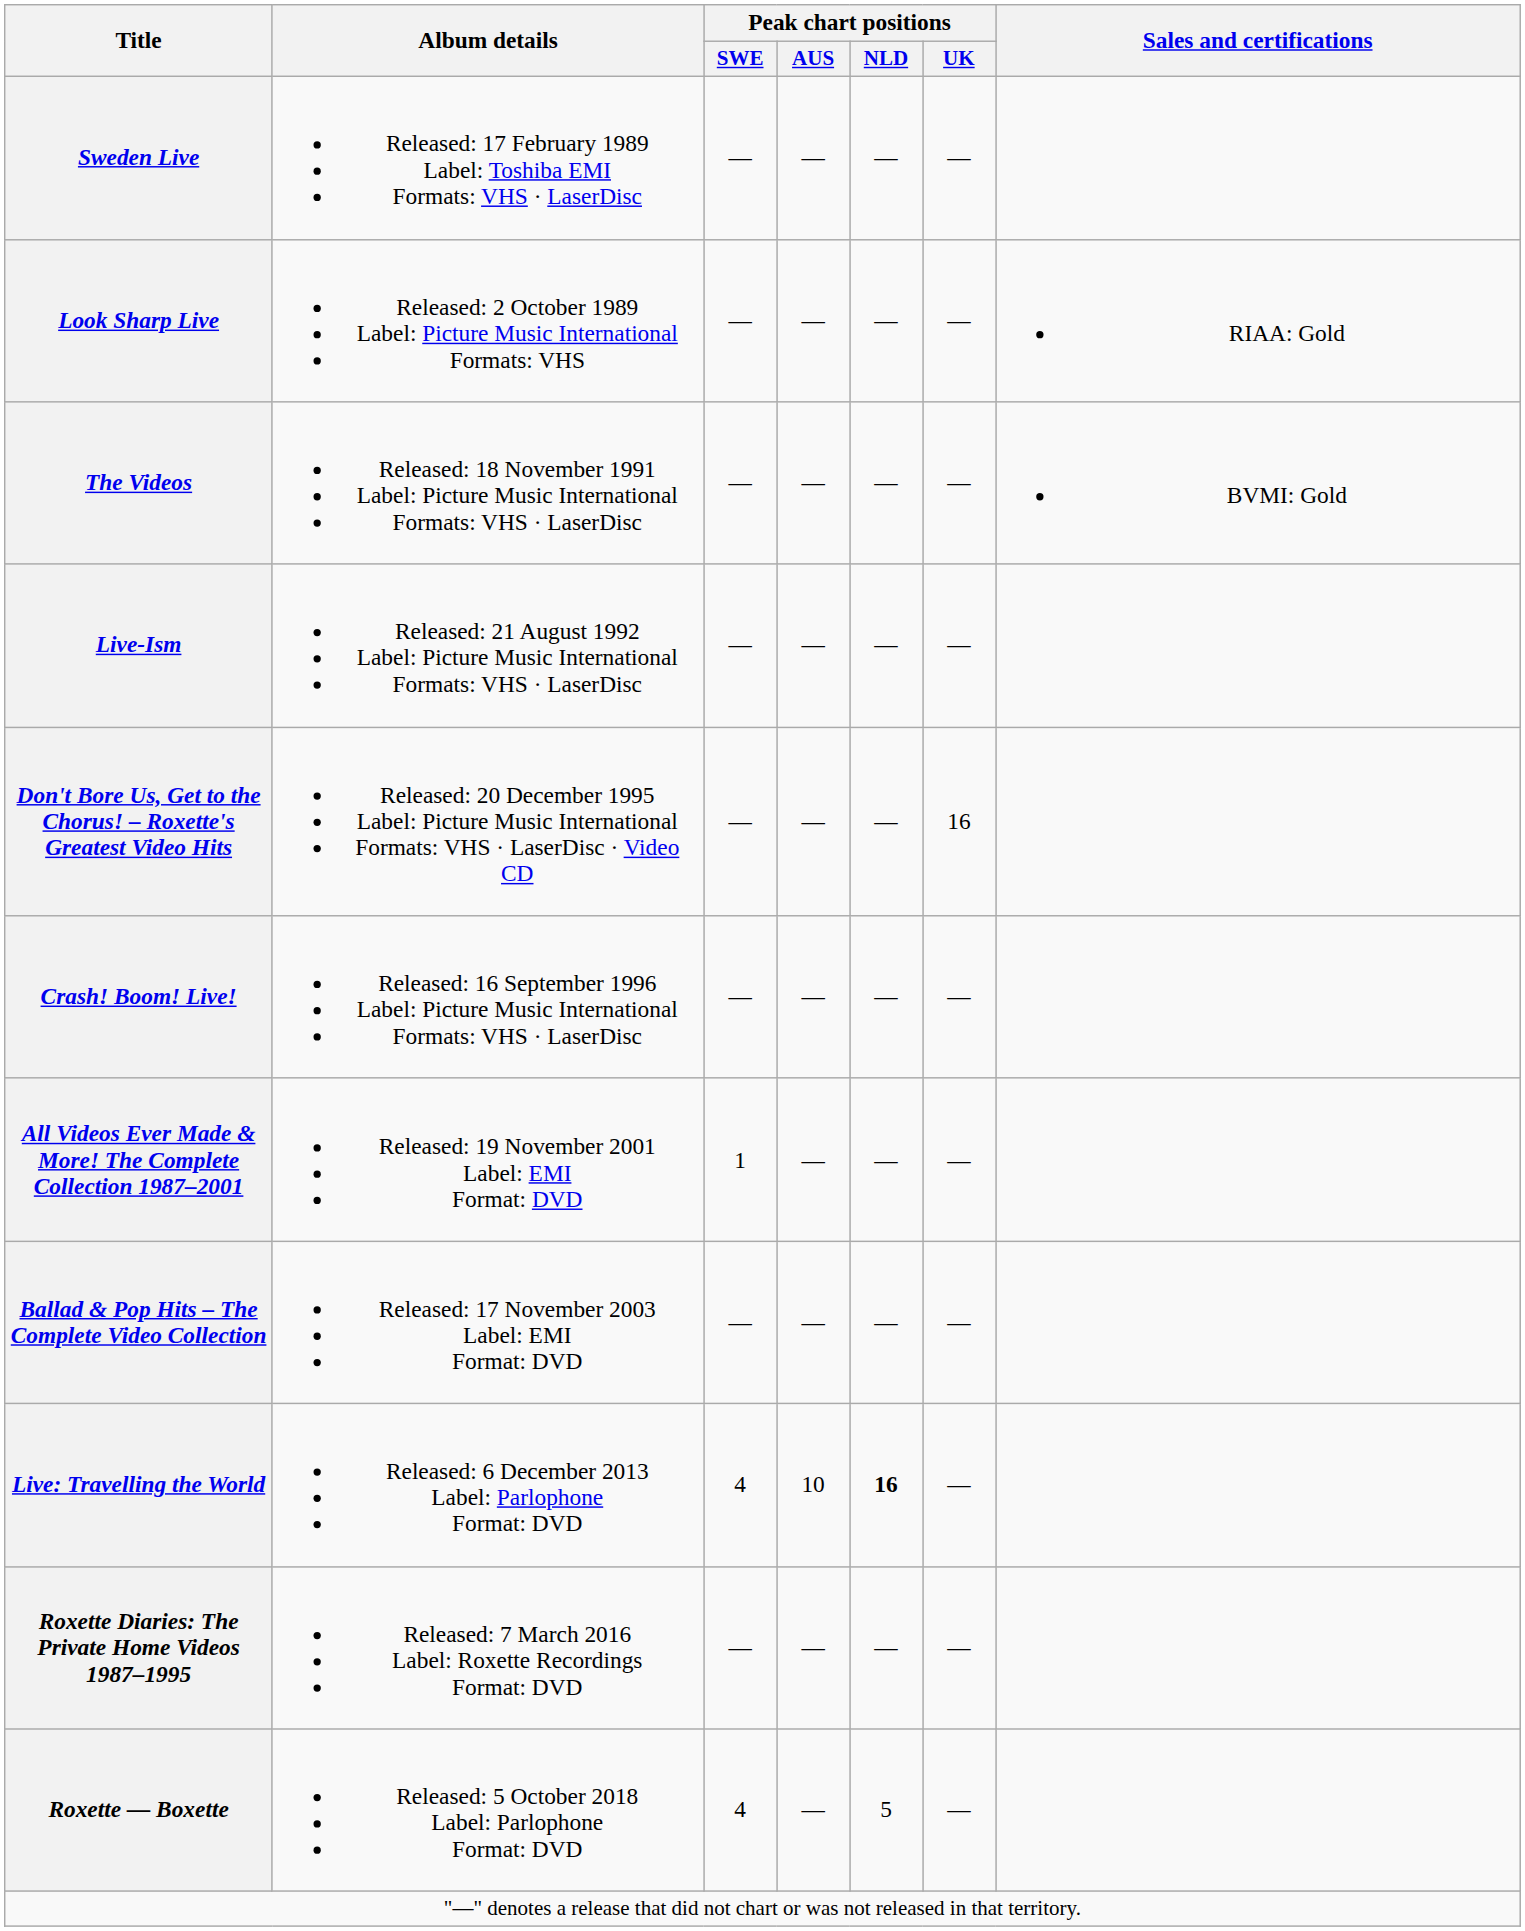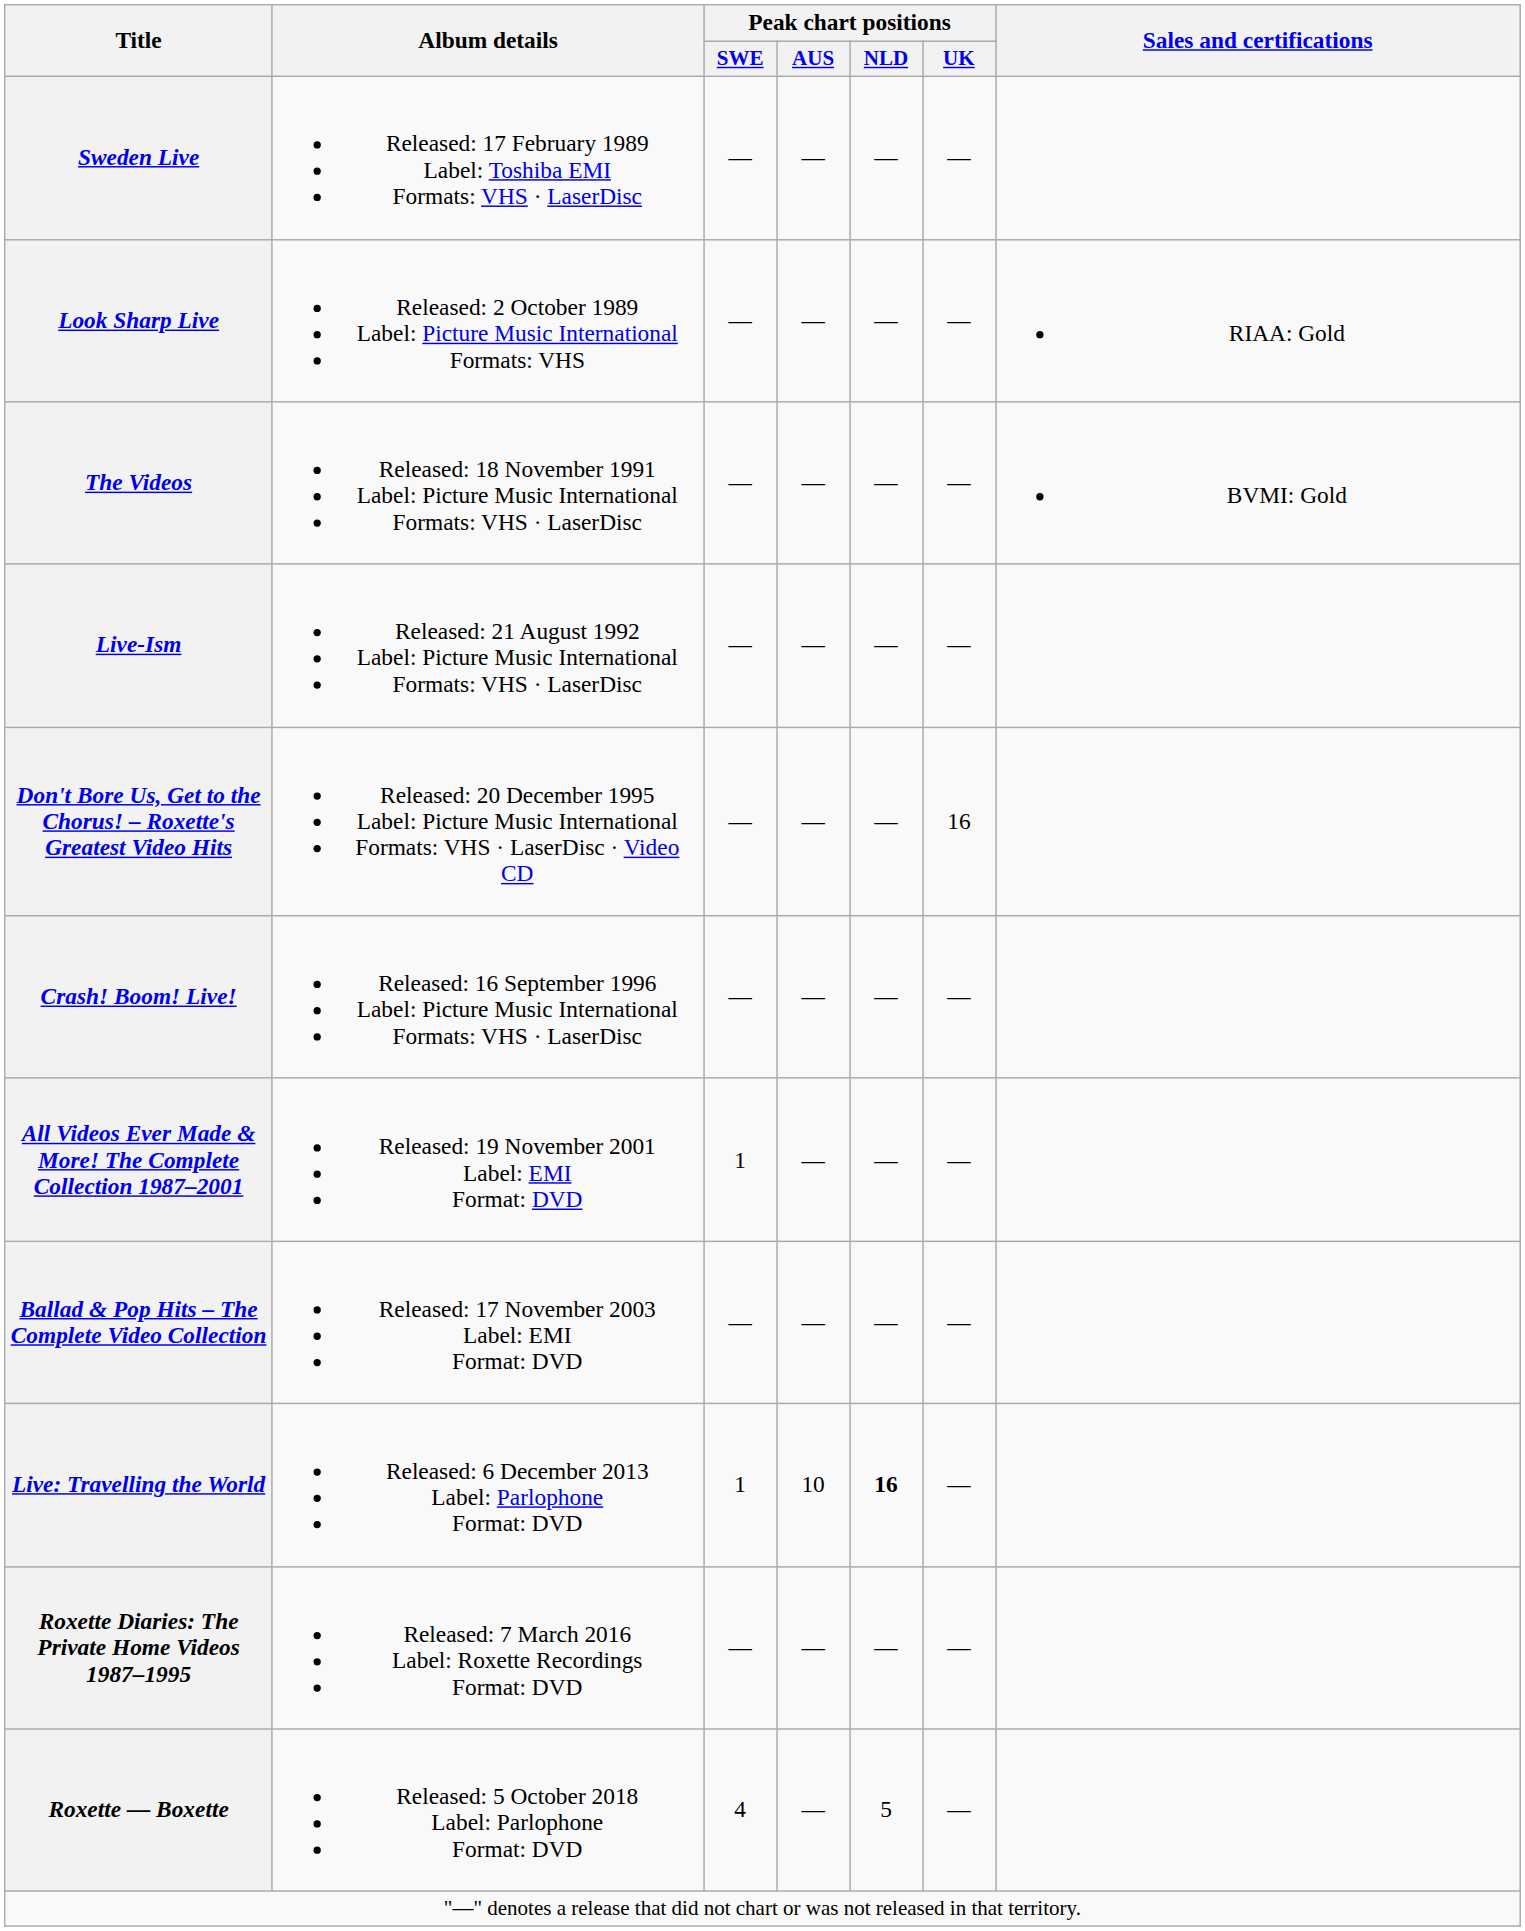Live: Travelling the World | Peak chart positions / SWE: 4 -> 1
